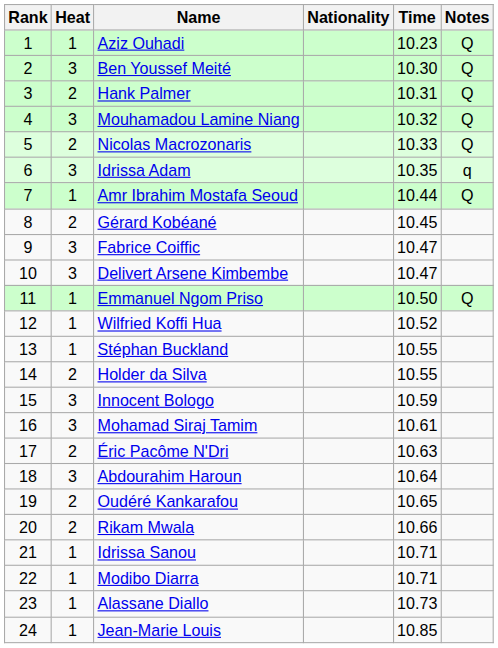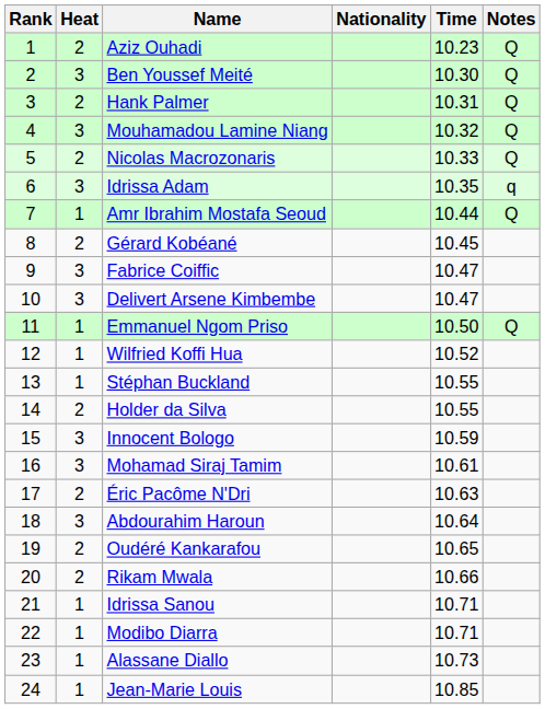Aziz Ouhadi | Heat: 1 -> 2
